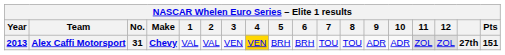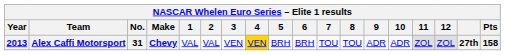Alex Caffi Motorsport | Pts: 151 -> 158
